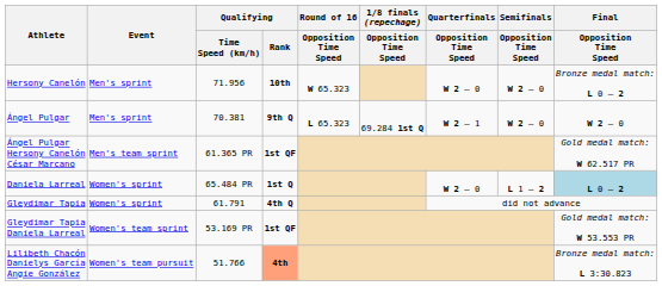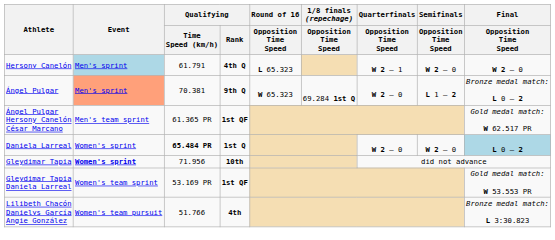Hersony Canelón | Event: no background -> lightblue background
Hersony Canelón | Qualifying / Time Speed (km/h): 71.956 -> 61.791
Hersony Canelón | Qualifying / Rank: 10th -> 4th Q
Hersony Canelón | Round of 16 / Opposition Time Speed: W 65.323 -> L 65.323
Hersony Canelón | Quarterfinals / Opposition Time Speed: W 2 – 0 -> W 2 – 1
Hersony Canelón | Final / Opposition Time Speed: Bronze medal match: L 0 – 2 -> W 2 – 0
Ángel Pulgar | Event: no background -> lightsalmon background
Ángel Pulgar | Round of 16 / Opposition Time Speed: L 65.323 -> W 65.323
Ángel Pulgar | Quarterfinals / Opposition Time Speed: W 2 – 1 -> W 2 – 0
Ángel Pulgar | Semifinals / Opposition Time Speed: W 2 – 0 -> L 1 – 2
Ángel Pulgar | Final / Opposition Time Speed: W 2 – 0 -> Bronze medal match: L 0 – 2
Daniela Larreal | Qualifying / Time Speed (km/h): normal -> bold
Daniela Larreal | Semifinals / Opposition Time Speed: L 1 – 2 -> W 2 – 0
Gleydimar Tapia | Event: normal -> bold
Gleydimar Tapia | Qualifying / Time Speed (km/h): 61.791 -> 71.956
Gleydimar Tapia | Qualifying / Rank: 4th Q -> 10th
Lilibeth Chacón Danielys García Angie González | Qualifying / Rank: lightsalmon background -> no background
